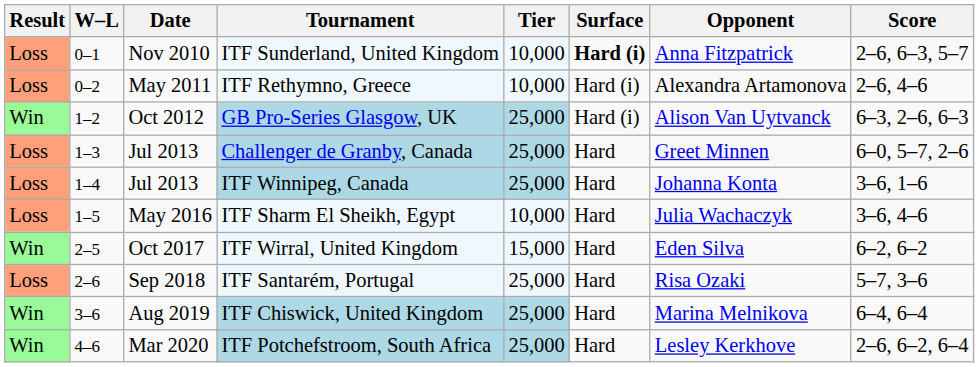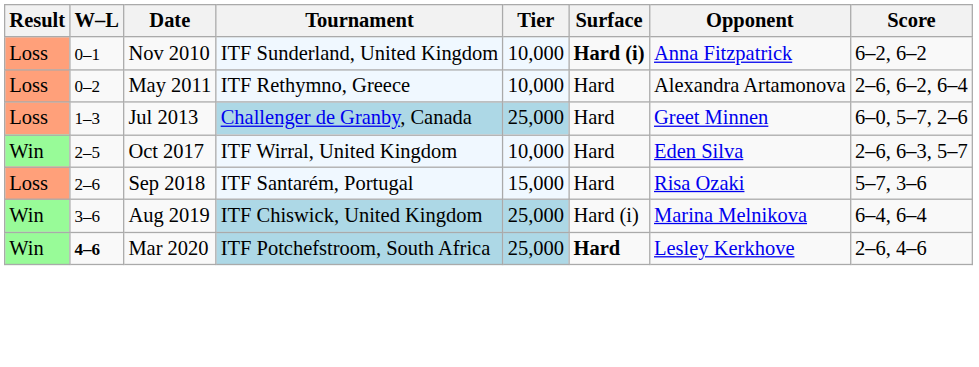ITF Sunderland, United Kingdom | Score: 2–6, 6–3, 5–7 -> 6–2, 6–2
ITF Rethymno, Greece | Surface: Hard (i) -> Hard
ITF Rethymno, Greece | Score: 2–6, 4–6 -> 2–6, 6–2, 6–4
- row: Win | 1–2 | Oct 2012 | GB Pro-Series Glasgow, UK | 25,000 | Hard (i) | Alison Van Uytvanck | 6–3, 2–6, 6–3
- row: Loss | 1–4 | Jul 2013 | ITF Winnipeg, Canada | 25,000 | Hard | Johanna Konta | 3–6, 1–6
- row: Loss | 1–5 | May 2016 | ITF Sharm El Sheikh, Egypt | 10,000 | Hard | Julia Wachaczyk | 3–6, 4–6
ITF Wirral, United Kingdom | Tier: 15,000 -> 10,000
ITF Wirral, United Kingdom | Score: 6–2, 6–2 -> 2–6, 6–3, 5–7
ITF Santarém, Portugal | Tier: 25,000 -> 15,000
ITF Chiswick, United Kingdom | Surface: Hard -> Hard (i)
ITF Potchefstroom, South Africa | W–L: normal -> bold
ITF Potchefstroom, South Africa | Surface: normal -> bold
ITF Potchefstroom, South Africa | Score: 2–6, 6–2, 6–4 -> 2–6, 4–6
